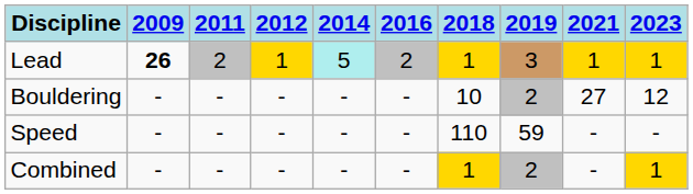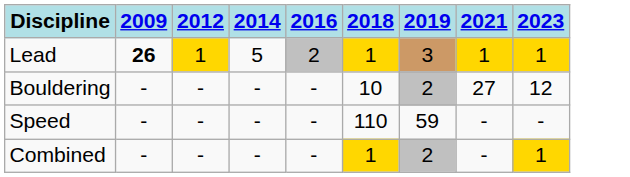- column: 2011 | 2 | - | - | -
Lead | 2014: paleturquoise background -> no background
